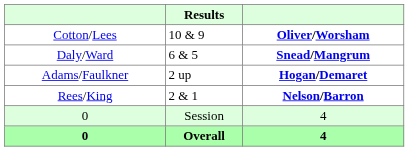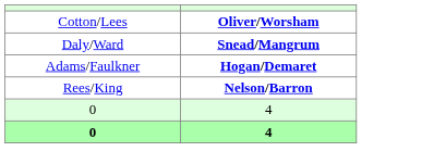- column: Results | 10 & 9 | 6 & 5 | 2 up | 2 & 1 | Session | Overall
